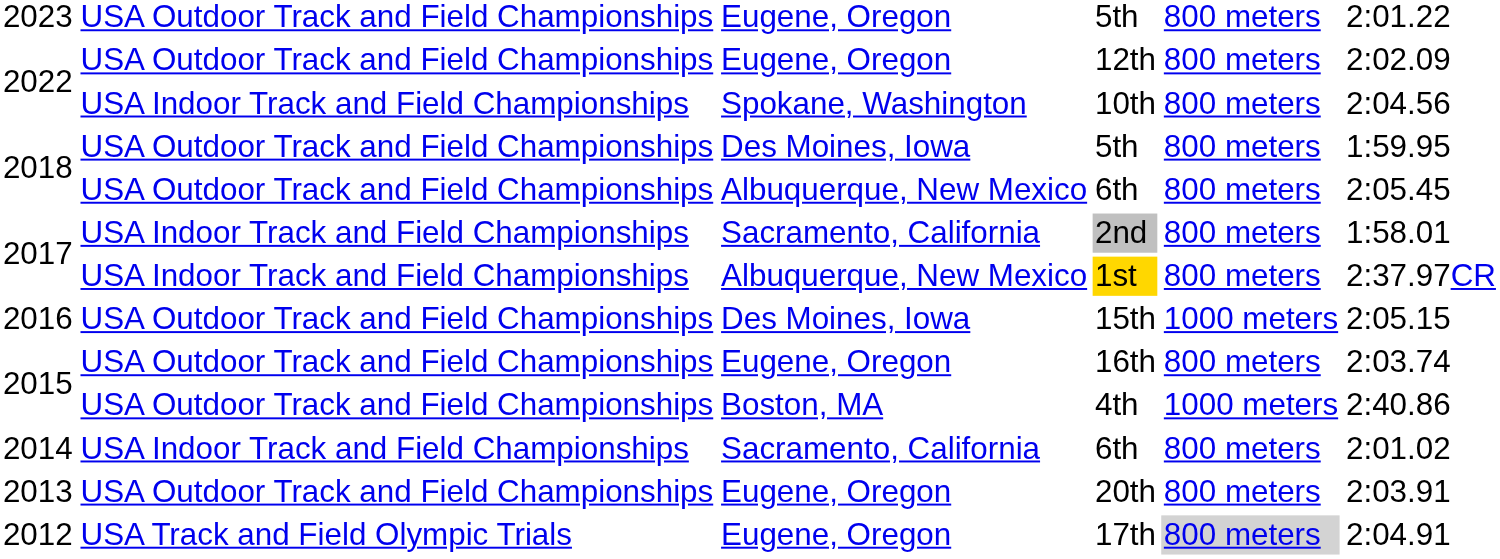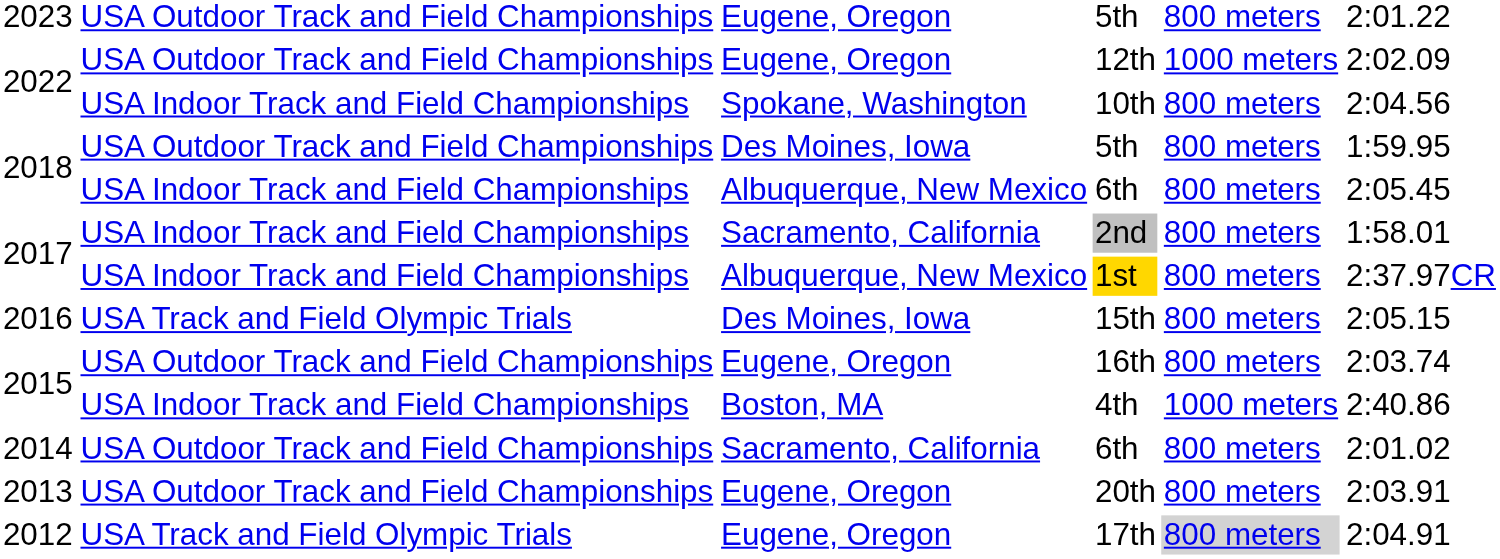12th | column 5: 800 meters -> 1000 meters
2018 / 6th | column 2: USA Outdoor Track and Field Championships -> USA Indoor Track and Field Championships
15th | column 2: USA Outdoor Track and Field Championships -> USA Track and Field Olympic Trials
15th | column 5: 1000 meters -> 800 meters
4th | column 2: USA Outdoor Track and Field Championships -> USA Indoor Track and Field Championships
2014 / 6th | column 2: USA Indoor Track and Field Championships -> USA Outdoor Track and Field Championships
